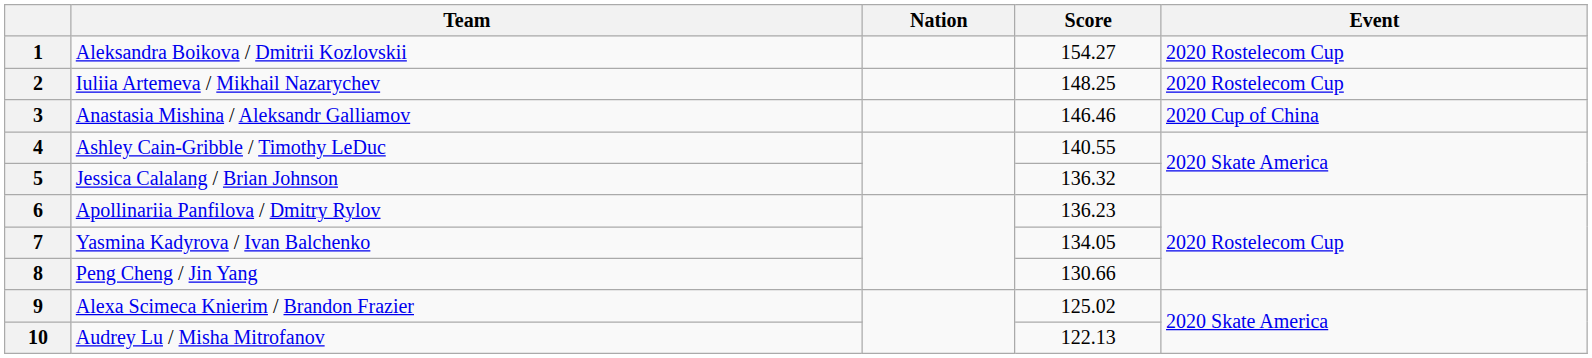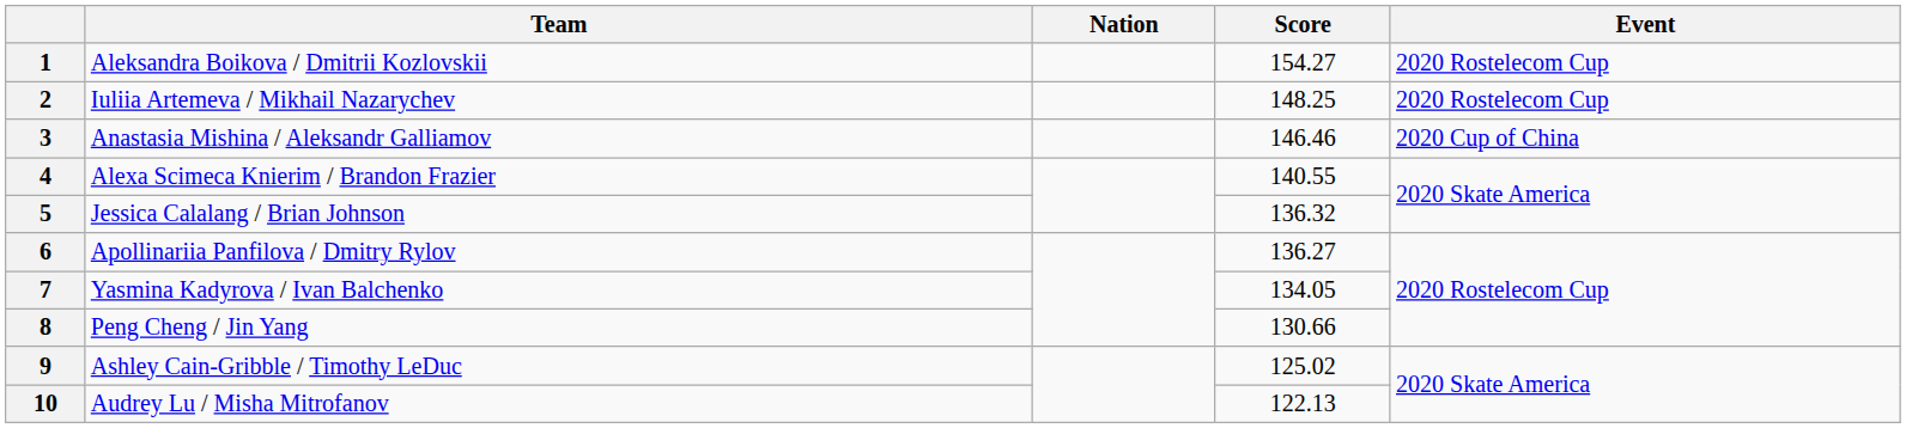4 | Team: Ashley Cain-Gribble / Timothy LeDuc -> Alexa Scimeca Knierim / Brandon Frazier
6 | Score: 136.23 -> 136.27
9 | Team: Alexa Scimeca Knierim / Brandon Frazier -> Ashley Cain-Gribble / Timothy LeDuc
